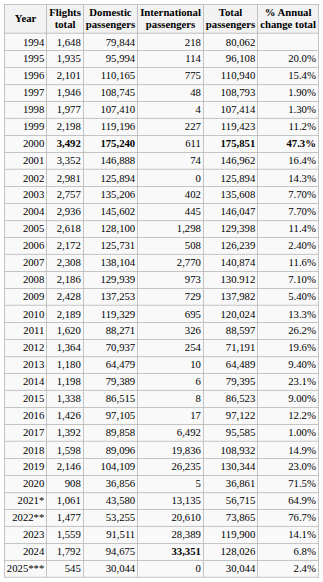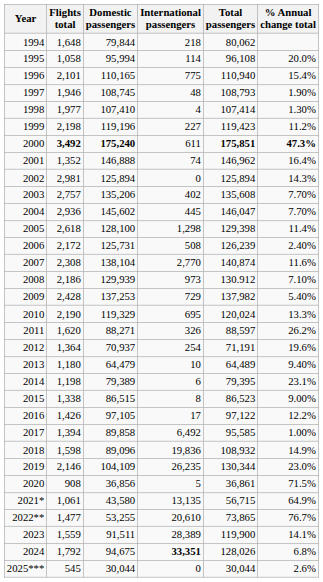1995 | Flights total: 1,935 -> 1,058
2001 | Flights total: 3,352 -> 1,352
2010 | Flights total: 2,189 -> 2,190
2017 | Flights total: 1,392 -> 1,394
2025*** | % Annual change total: 2.4% -> 2.6%
